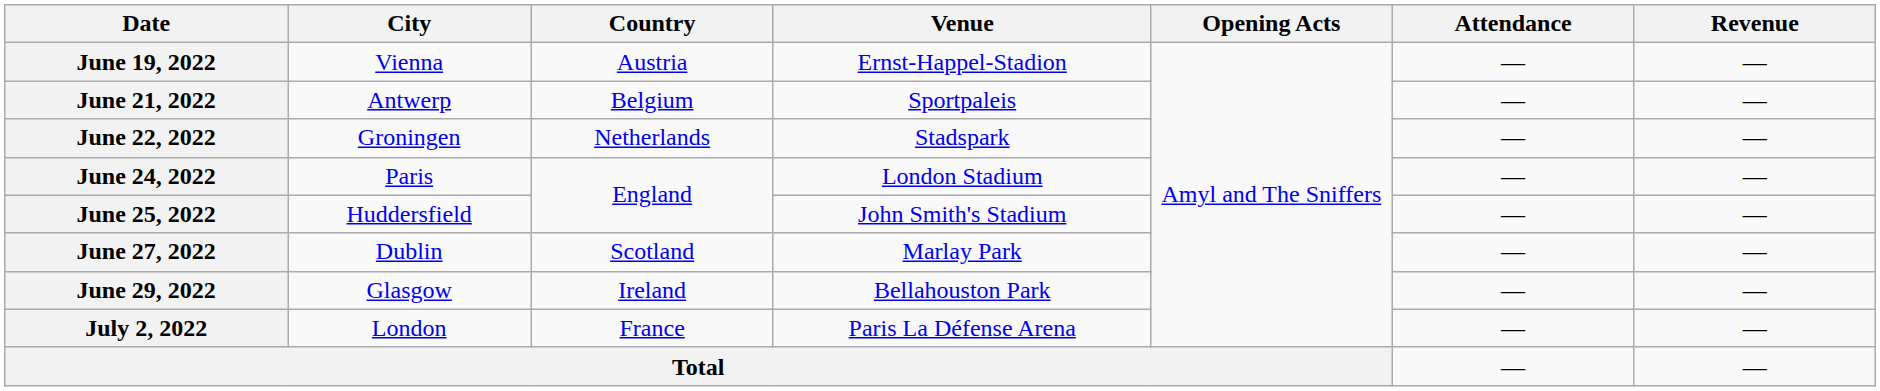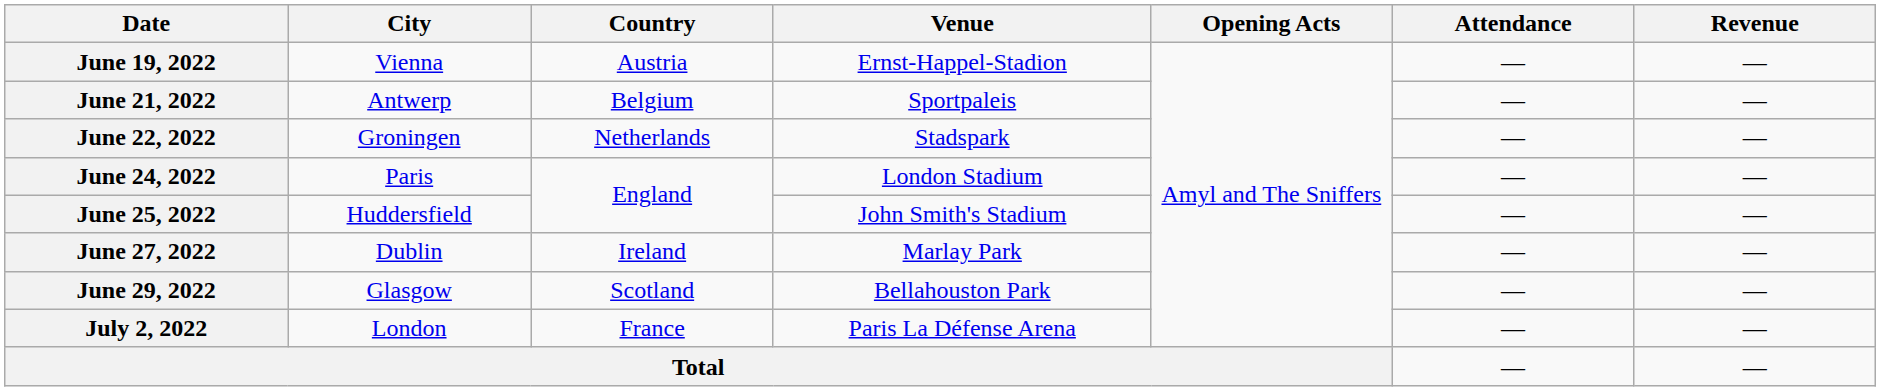June 27, 2022 | Country: Scotland -> Ireland
June 29, 2022 | Country: Ireland -> Scotland
